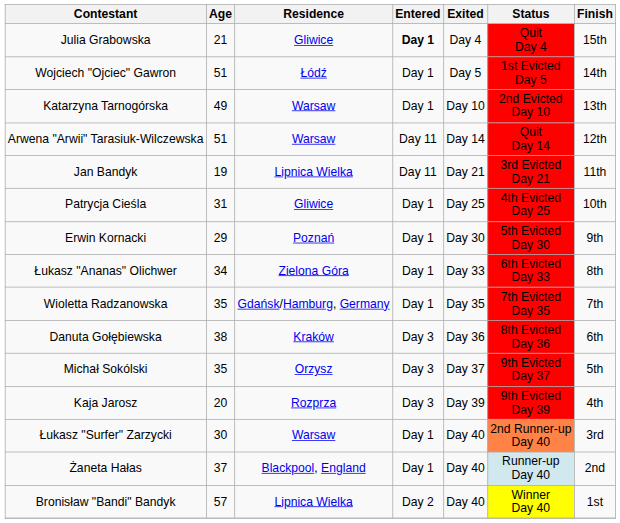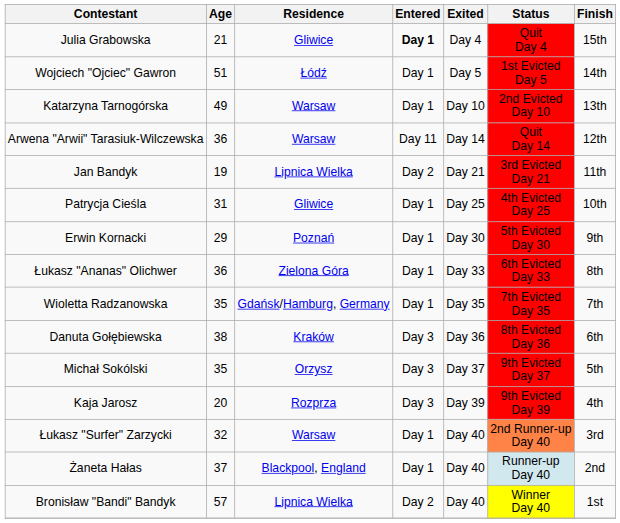Arwena "Arwii" Tarasiuk-Wilczewska | Age: 51 -> 36
Jan Bandyk | Entered: Day 11 -> Day 2
Łukasz "Ananas" Olichwer | Age: 34 -> 36
Łukasz "Surfer" Zarzycki | Age: 30 -> 32
